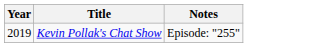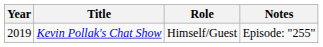+ column: Role | Himself/Guest
